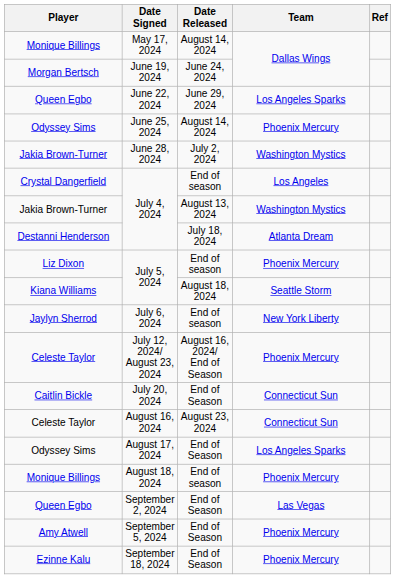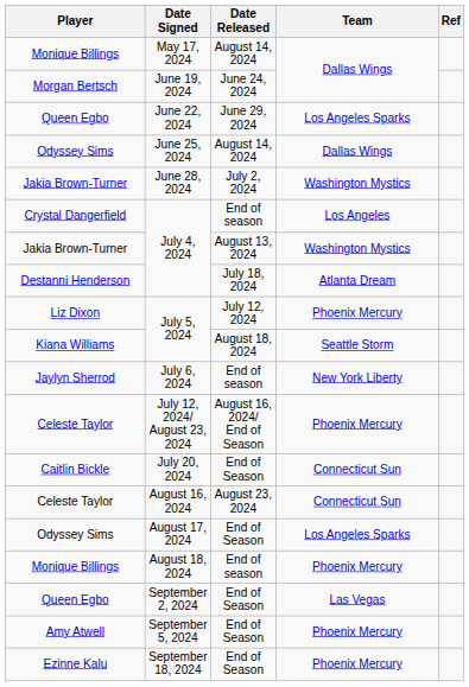June 25, 2024 | Team: Phoenix Mercury -> Dallas Wings
Liz Dixon / July 5, 2024 | Date Released: End of season -> July 12, 2024
